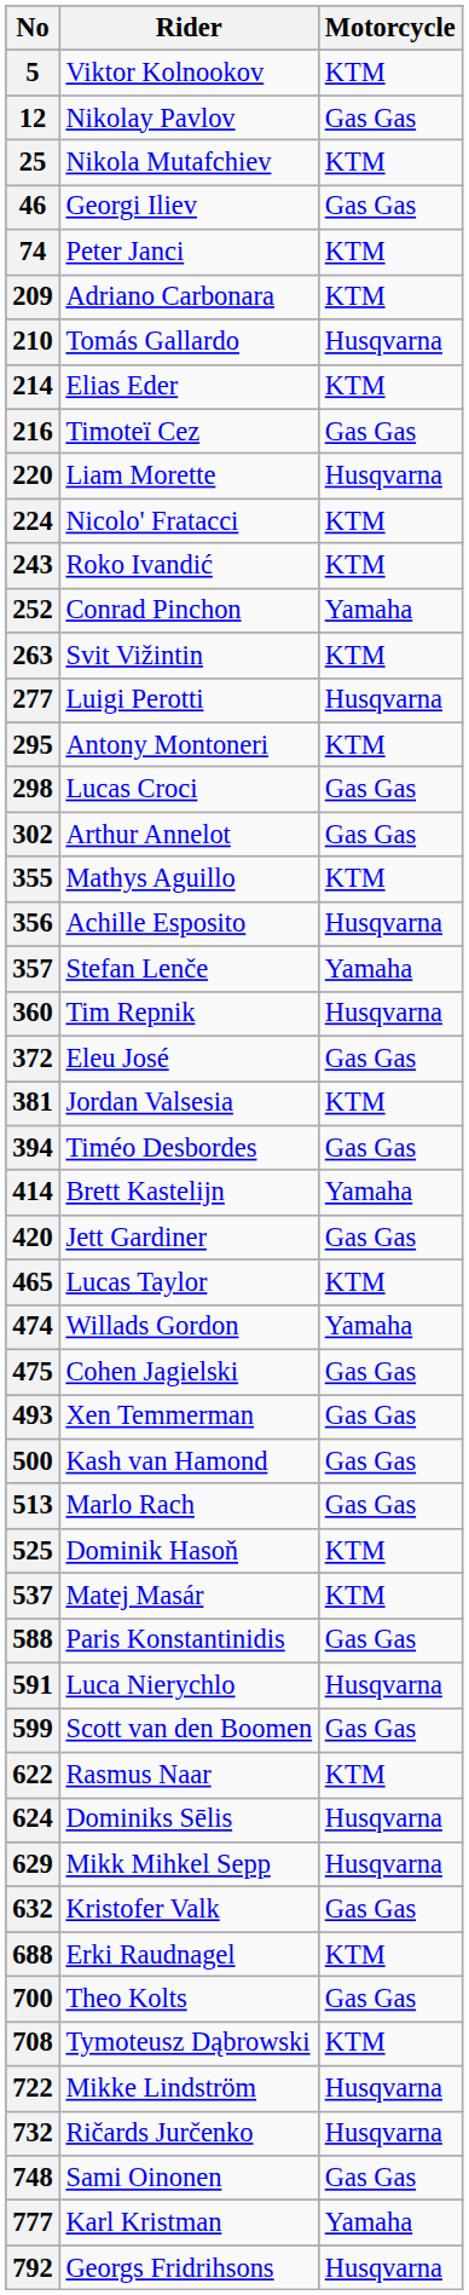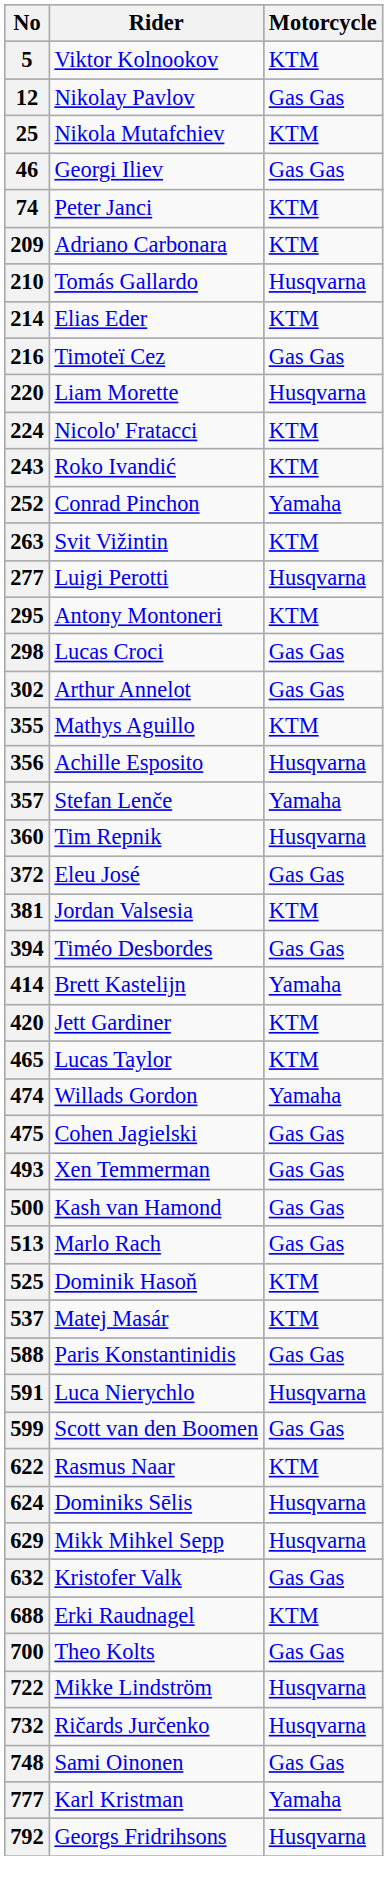420 | Motorcycle: Gas Gas -> KTM
- row: 708 | Tymoteusz Dąbrowski | KTM
